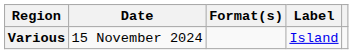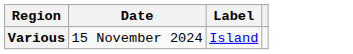- column: Format(s)
